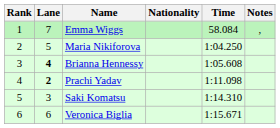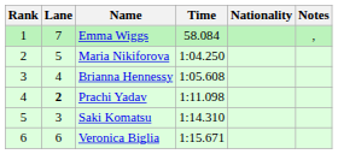columns swapped: Nationality <-> Time
Brianna Hennessy | Lane: bold -> normal
